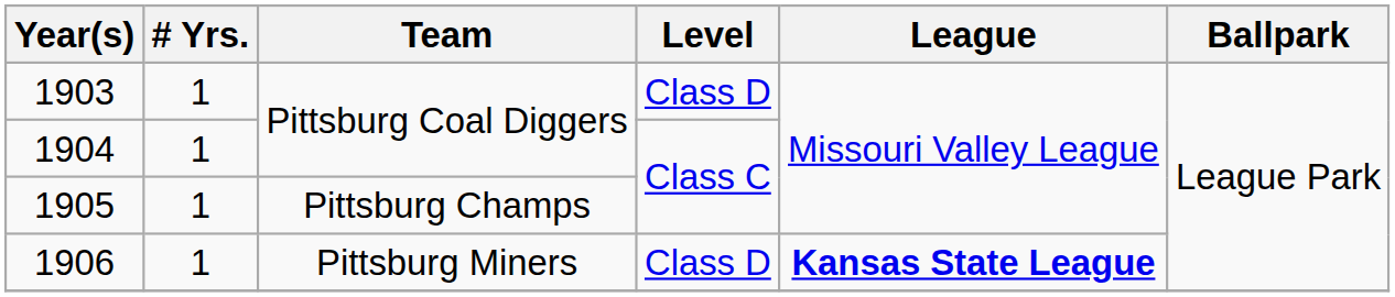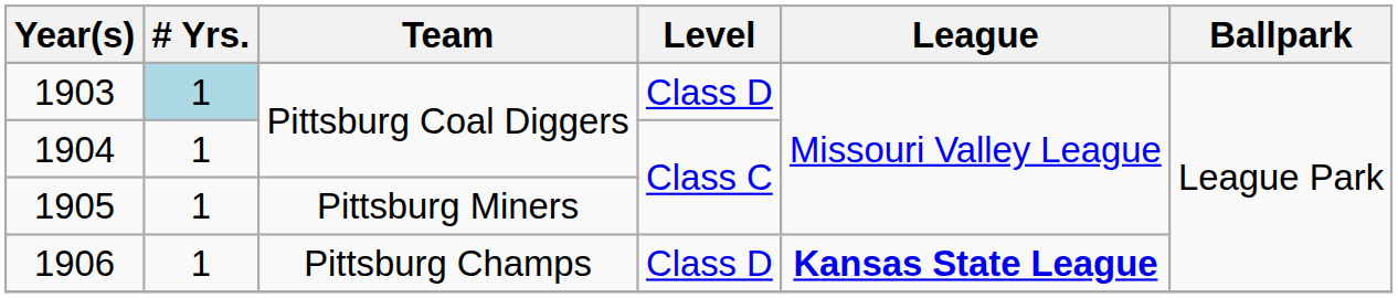1903 | # Yrs.: no background -> lightblue background
1905 | Team: Pittsburg Champs -> Pittsburg Miners
1906 | Team: Pittsburg Miners -> Pittsburg Champs
